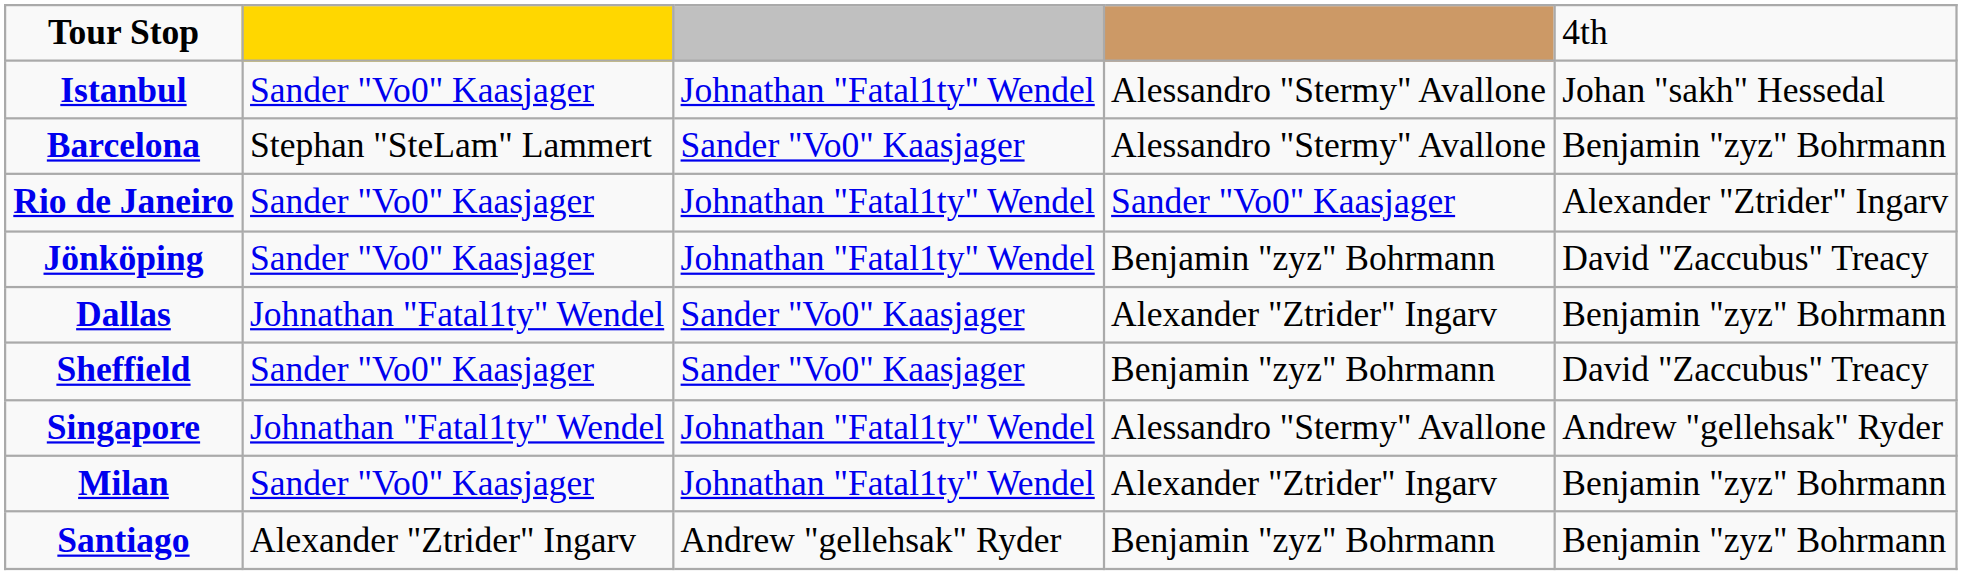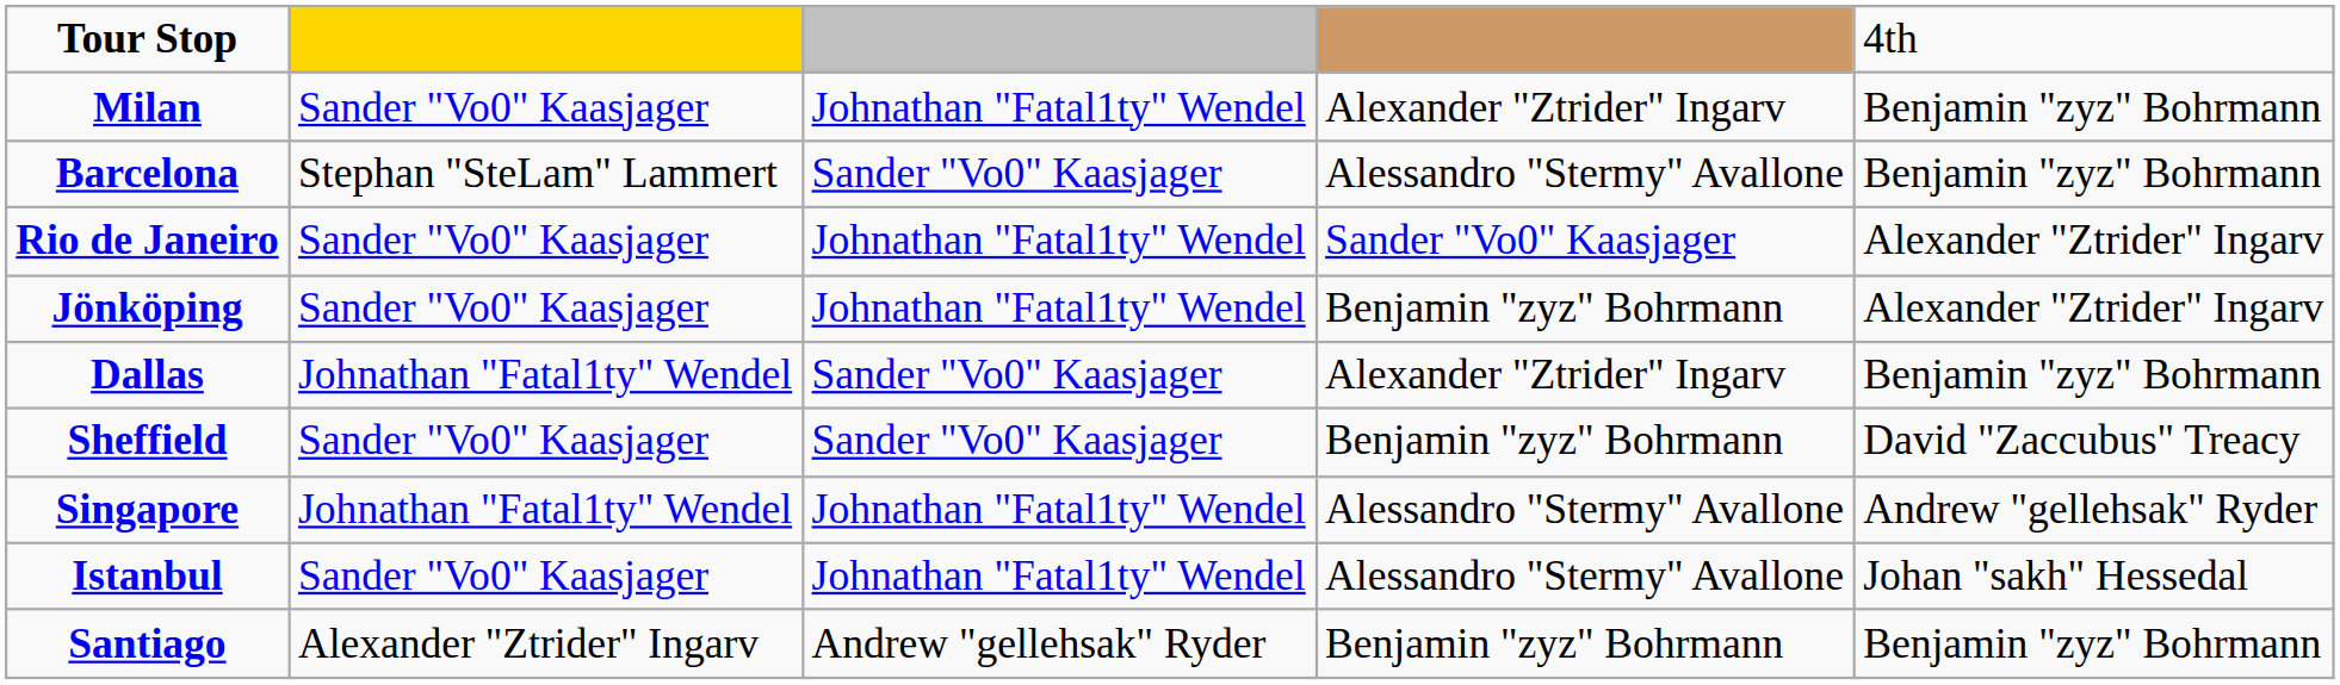rows swapped: Istanbul <-> Milan
Jönköping | column 5: David "Zaccubus" Treacy -> Alexander "Ztrider" Ingarv
